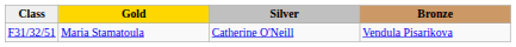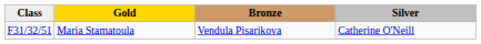columns swapped: Silver <-> Bronze
